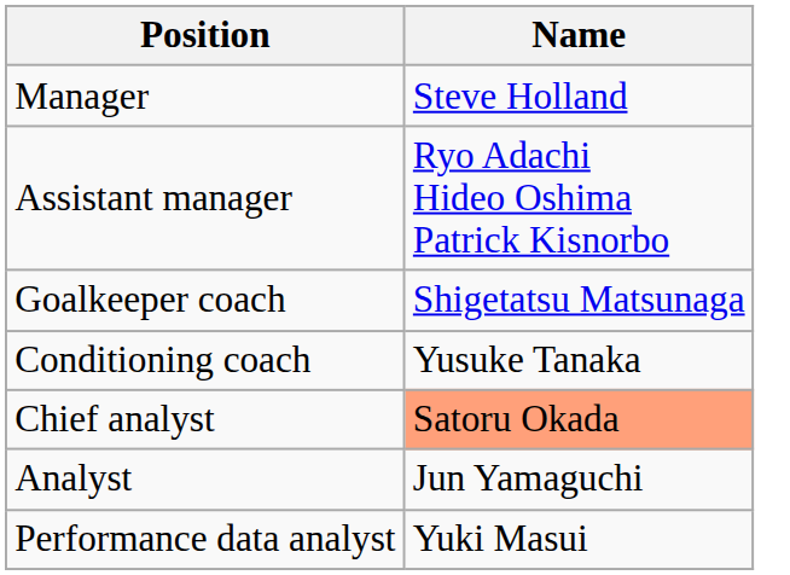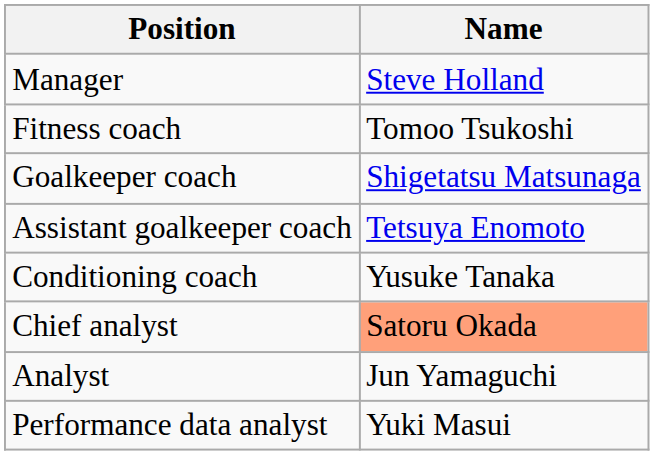- row: Assistant manager | Ryo Adachi Hideo Oshima Patrick Kisnorbo
+ row: Fitness coach | Tomoo Tsukoshi
+ row: Assistant goalkeeper coach | Tetsuya Enomoto
